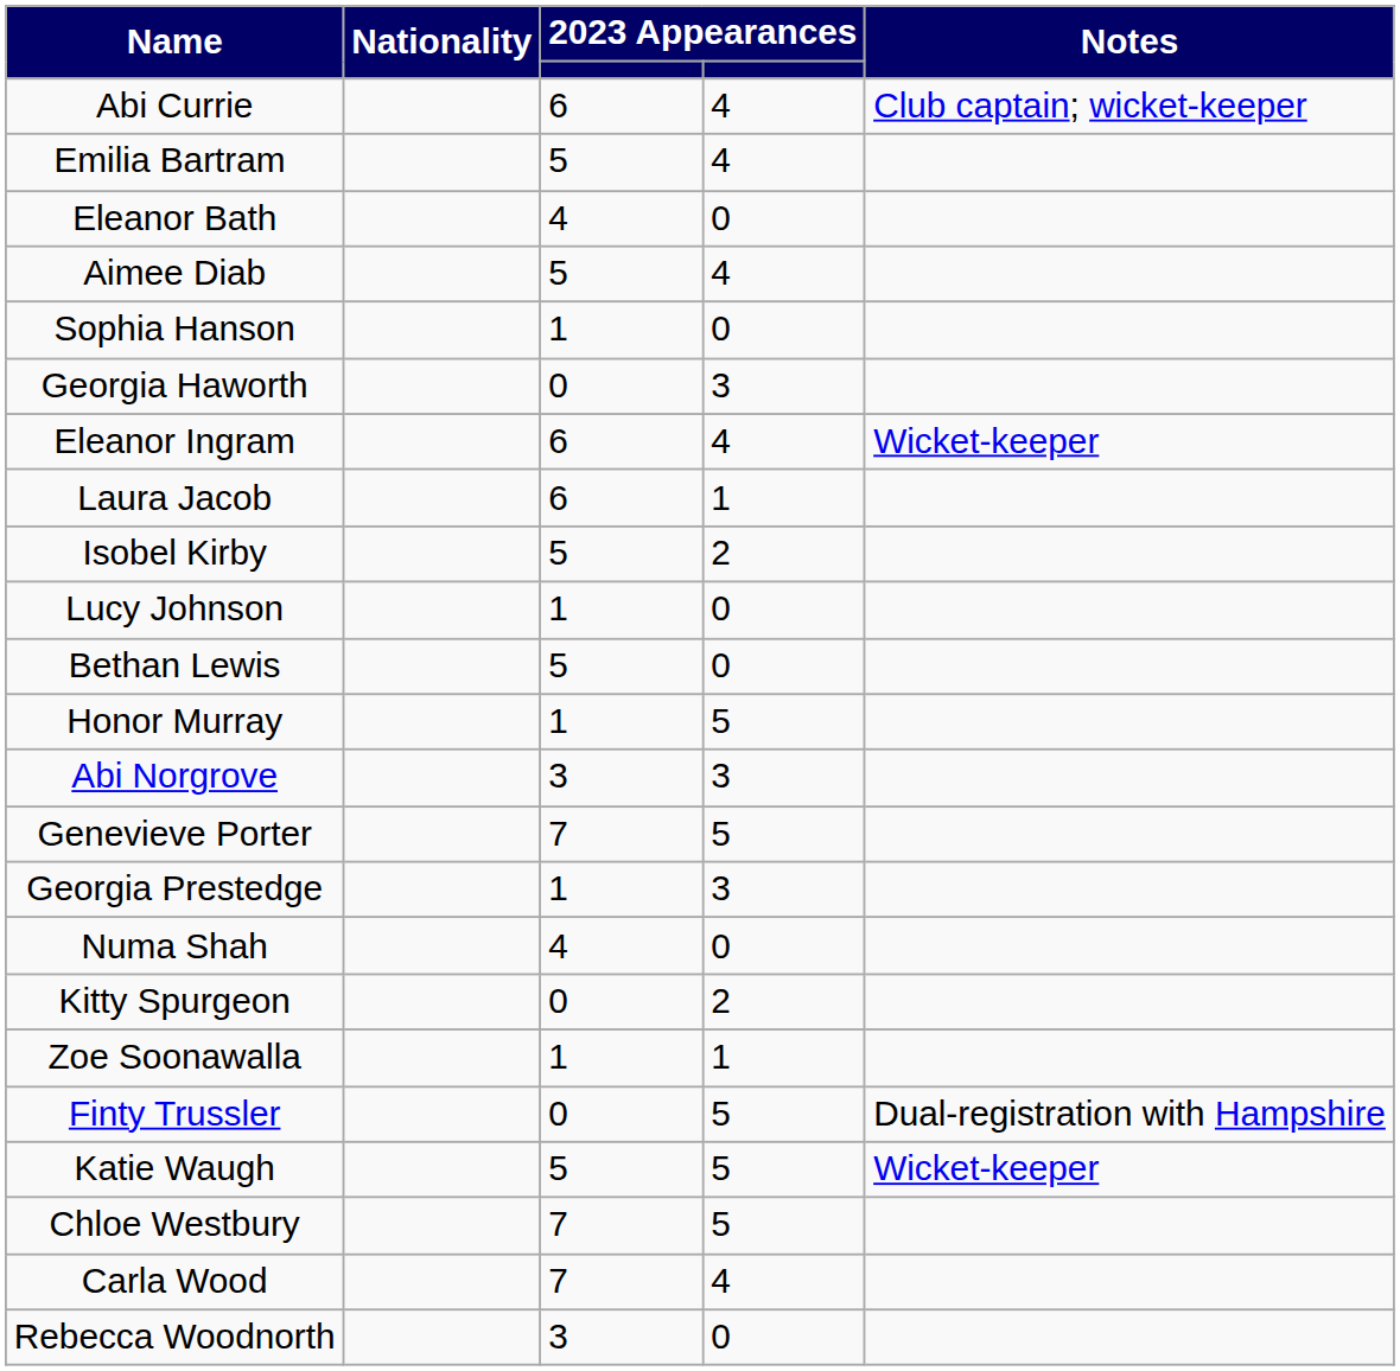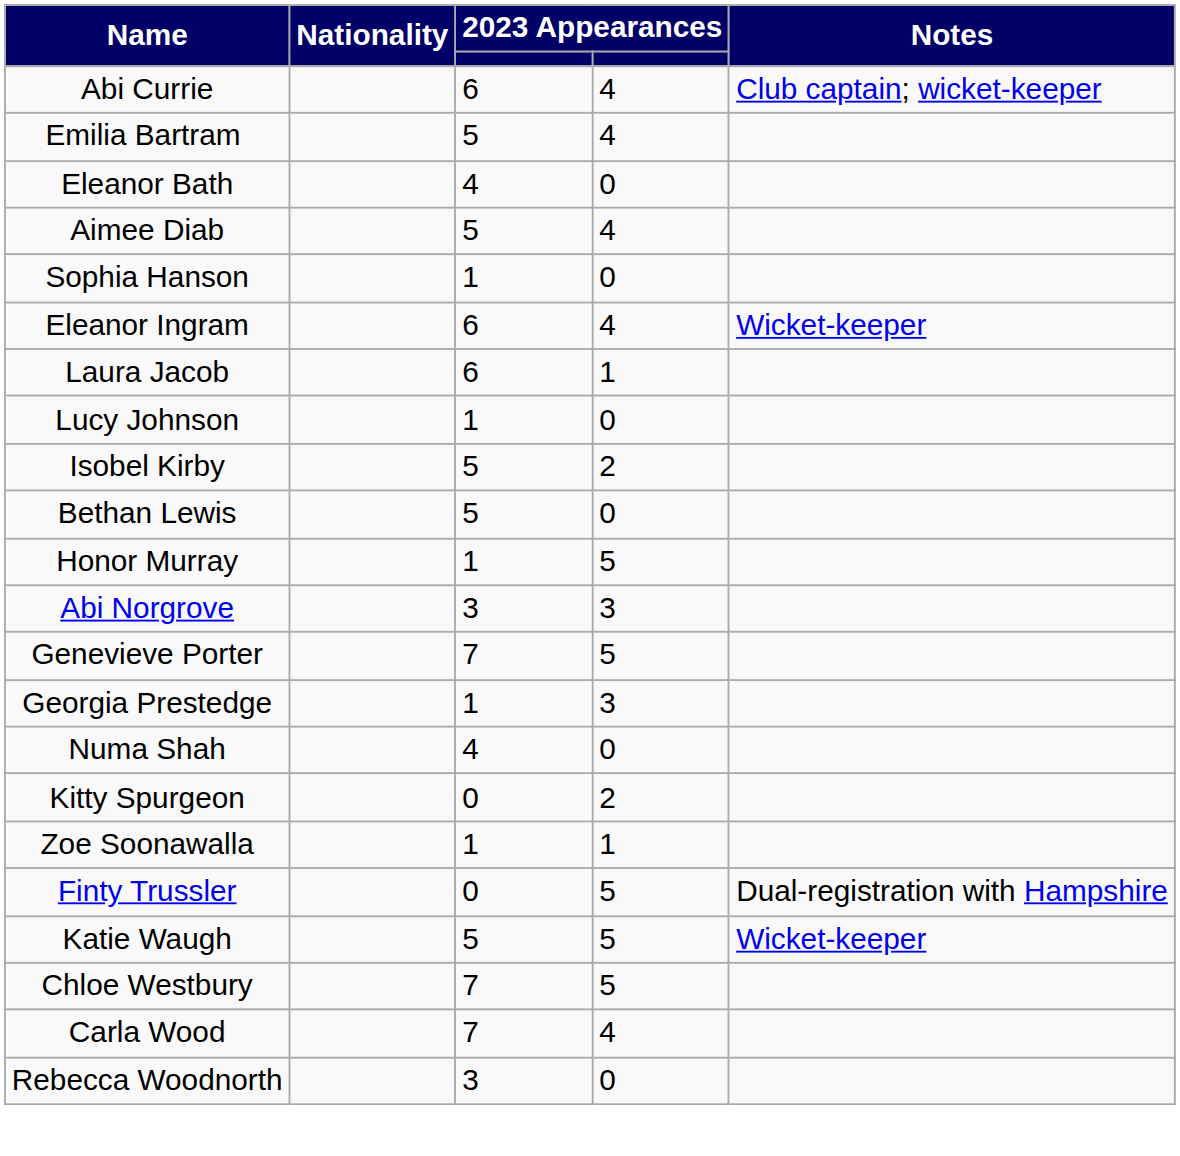- row: Georgia Haworth | 0 | 3
rows swapped: Lucy Johnson <-> Isobel Kirby
